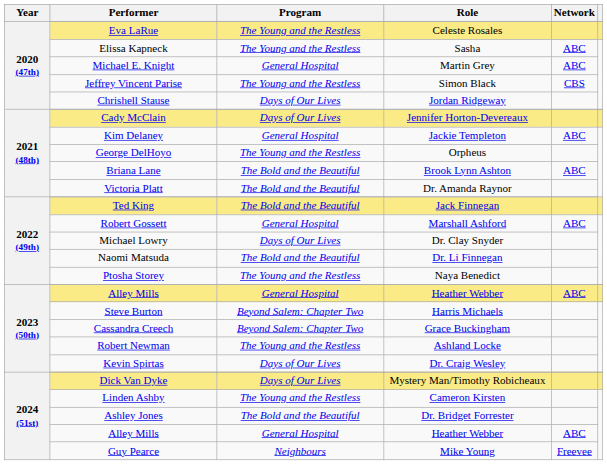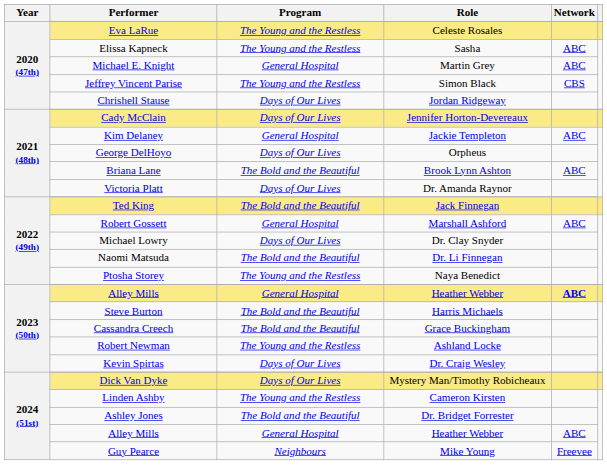George DelHoyo | Program: The Young and the Restless -> Days of Our Lives
Victoria Platt | Program: The Bold and the Beautiful -> Days of Our Lives
2023 (50th) / Alley Mills | Network: normal -> bold
Steve Burton | Program: Beyond Salem: Chapter Two -> The Bold and the Beautiful
Cassandra Creech | Program: Beyond Salem: Chapter Two -> The Bold and the Beautiful
